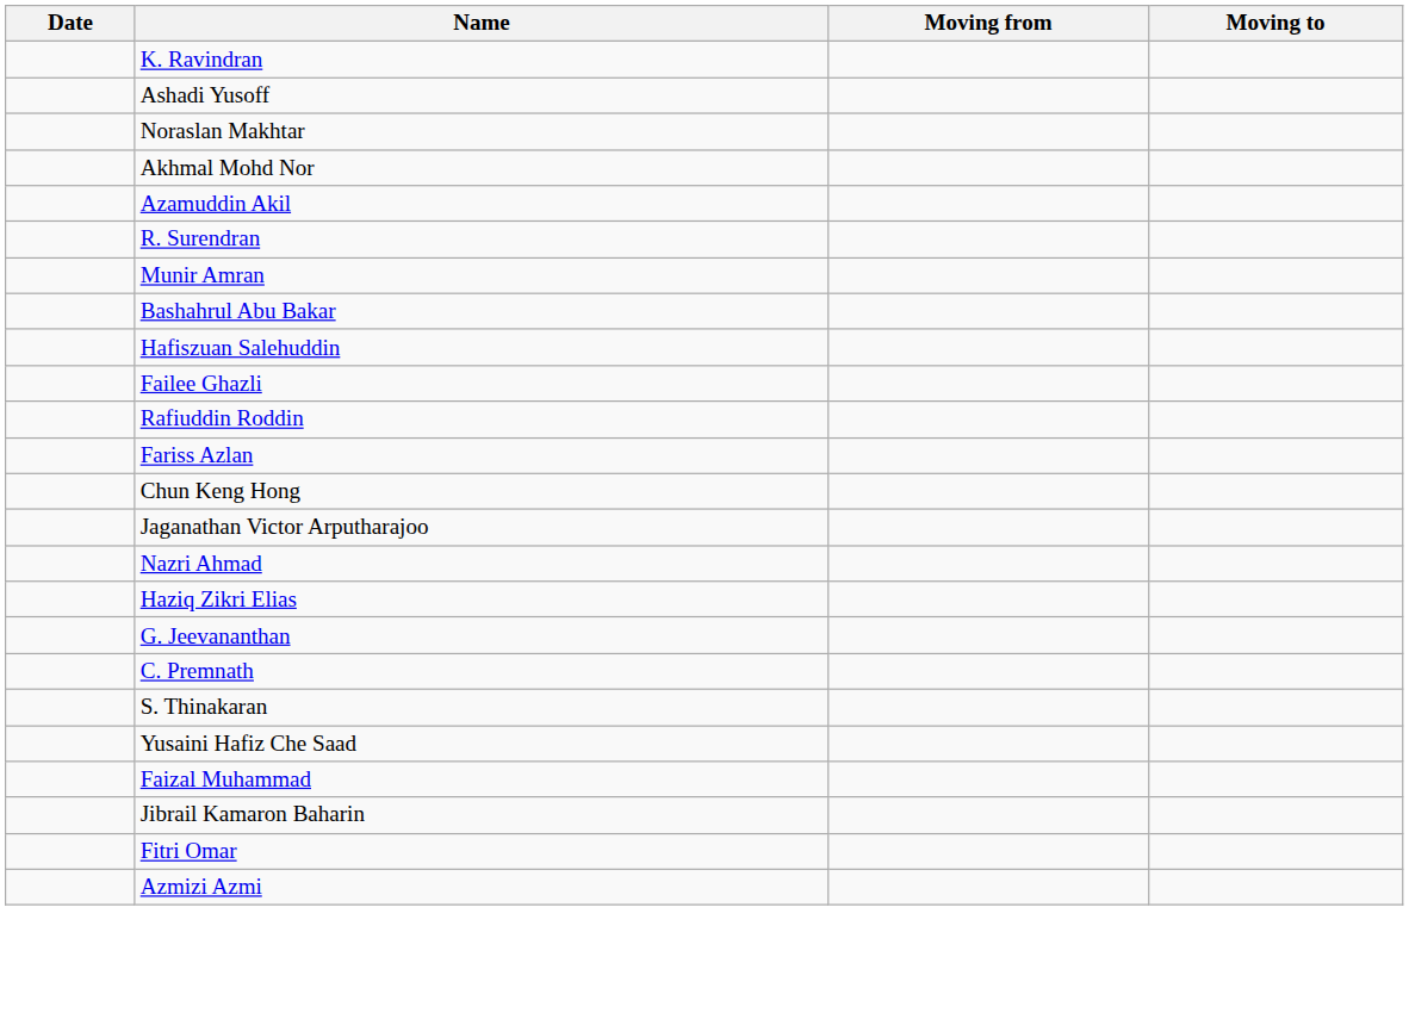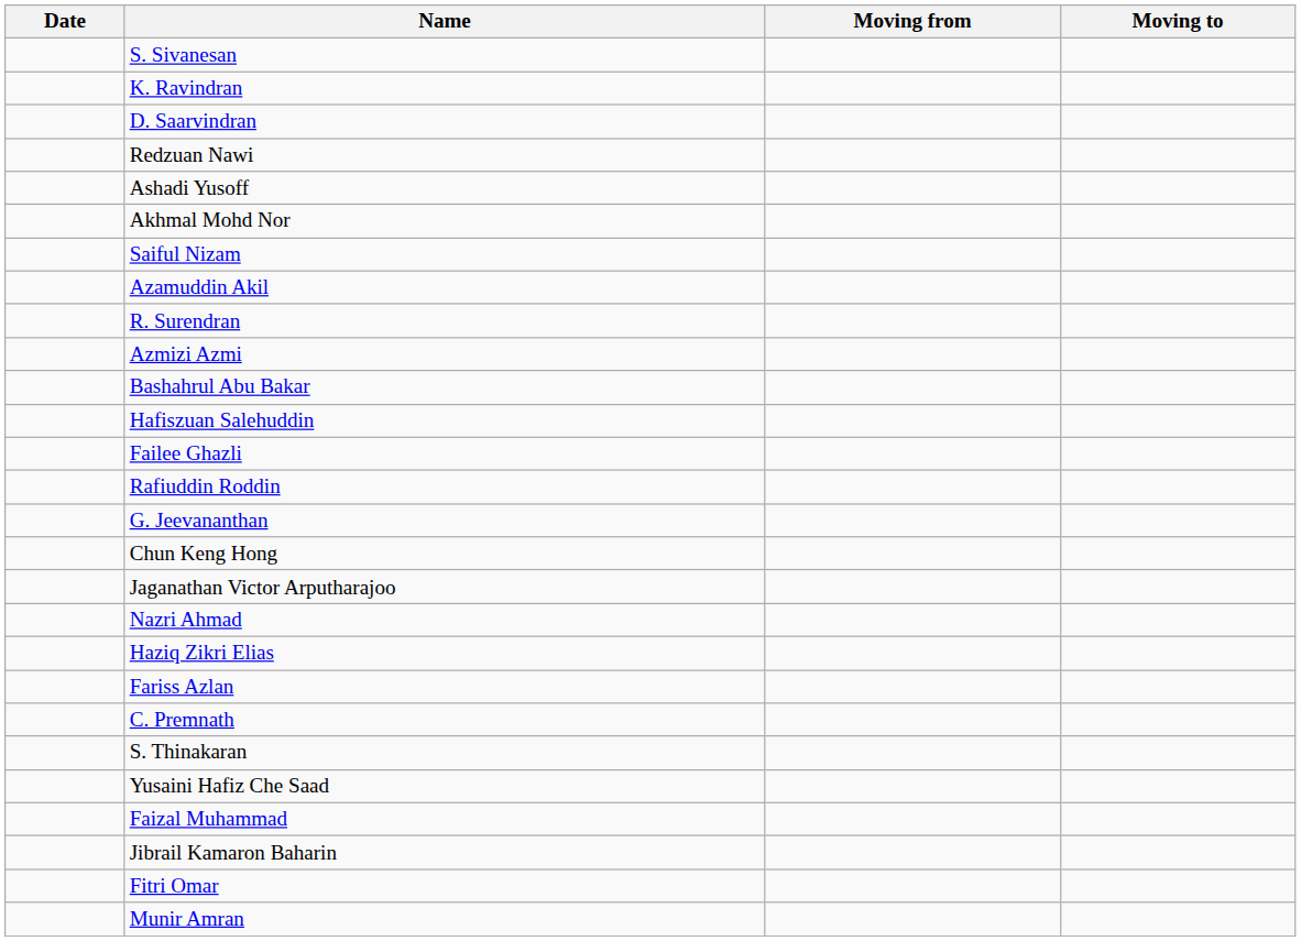+ row: S. Sivanesan
+ row: D. Saarvindran
+ row: Redzuan Nawi
- row: Noraslan Makhtar
+ row: Saiful Nizam
rows swapped: Azmizi Azmi <-> Munir Amran
rows swapped: Fariss Azlan <-> G. Jeevananthan
